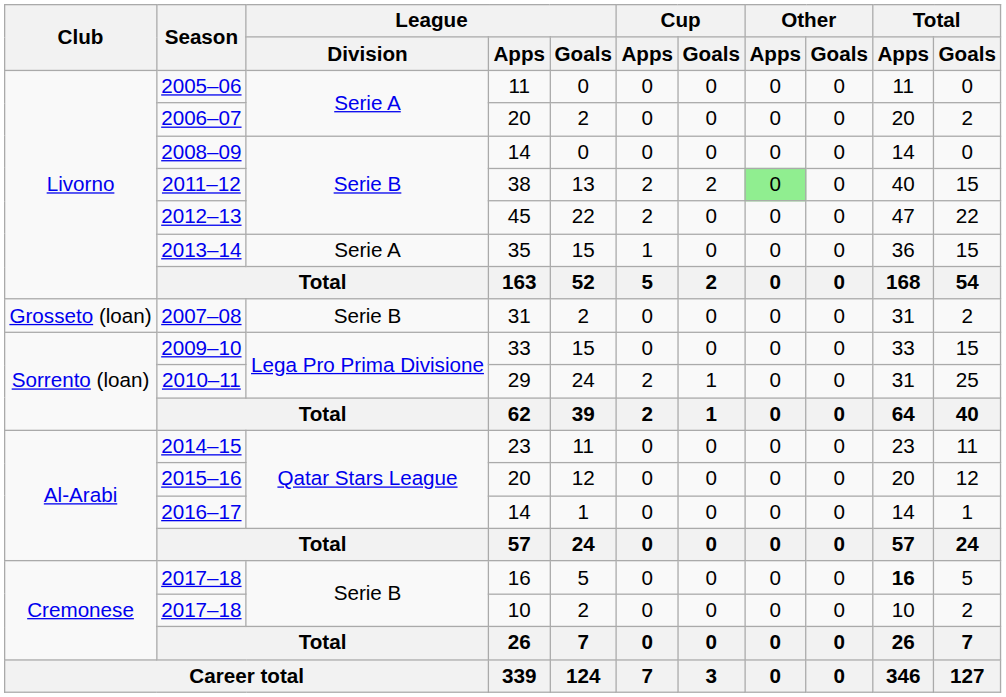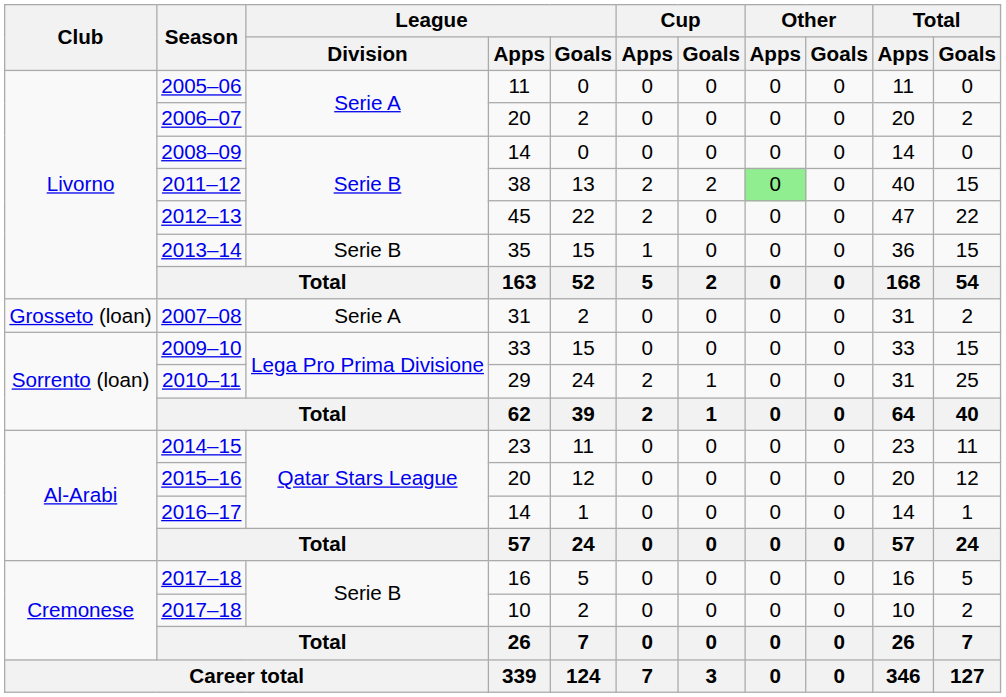2013–14 | League / Division: Serie A -> Serie B
2007–08 | League / Division: Serie B -> Serie A
2017–18 / 16 | Total / Apps: bold -> normal
